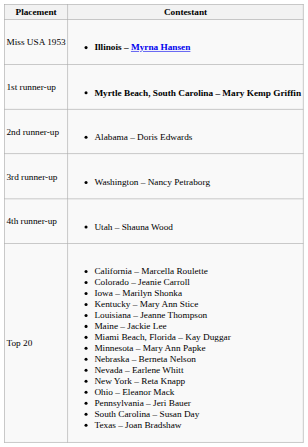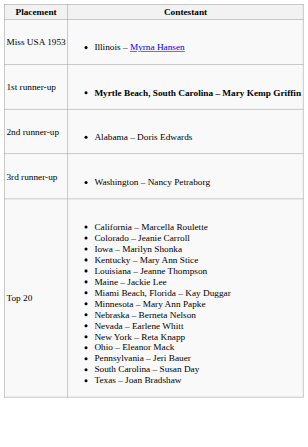Miss USA 1953 | Contestant: bold -> normal
- row: 4th runner-up | Utah – Shauna Wood
